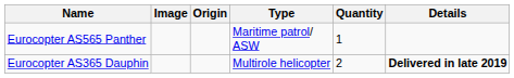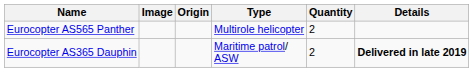Eurocopter AS565 Panther | Type: Maritime patrol/ ASW -> Multirole helicopter
Eurocopter AS565 Panther | Quantity: 1 -> 2
Eurocopter AS365 Dauphin | Type: Multirole helicopter -> Maritime patrol/ ASW
